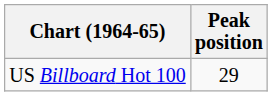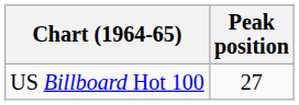US Billboard Hot 100 | Peak position: 29 -> 27
